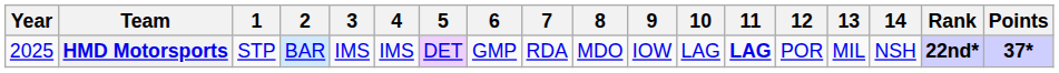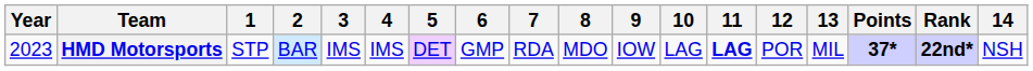columns swapped: 14 <-> Points
HMD Motorsports | Year: 2025 -> 2023
